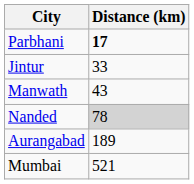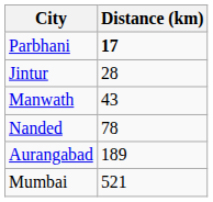Jintur | Distance (km): 33 -> 28
Nanded | Distance (km): lightgrey background -> no background
